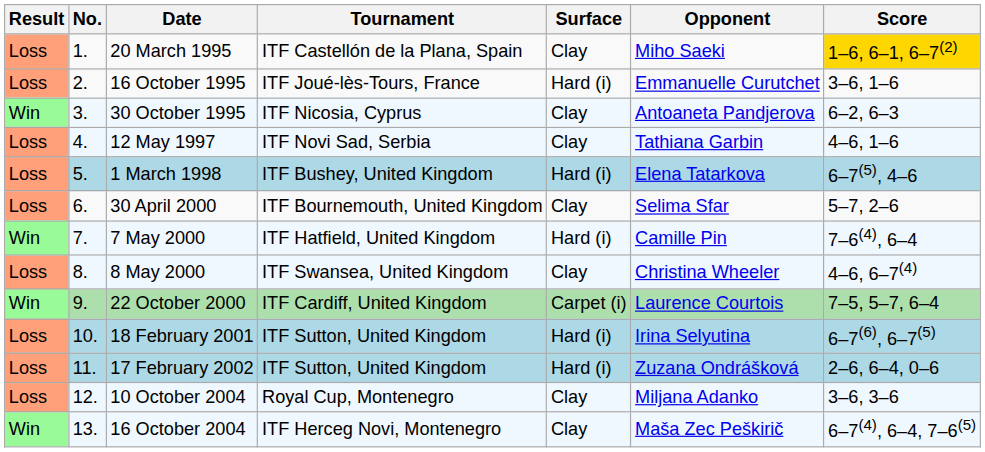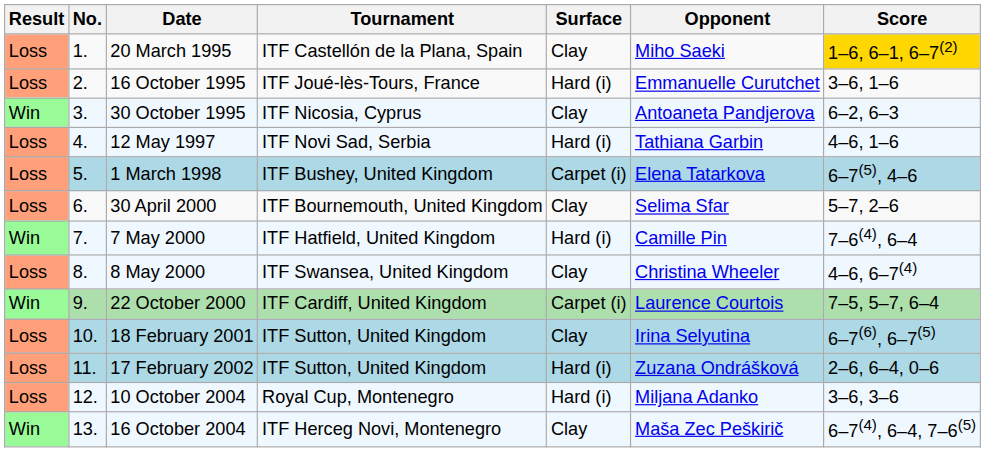12 May 1997 | Surface: Clay -> Hard (i)
1 March 1998 | Surface: Hard (i) -> Carpet (i)
18 February 2001 | Surface: Hard (i) -> Clay
10 October 2004 | Surface: Clay -> Hard (i)
